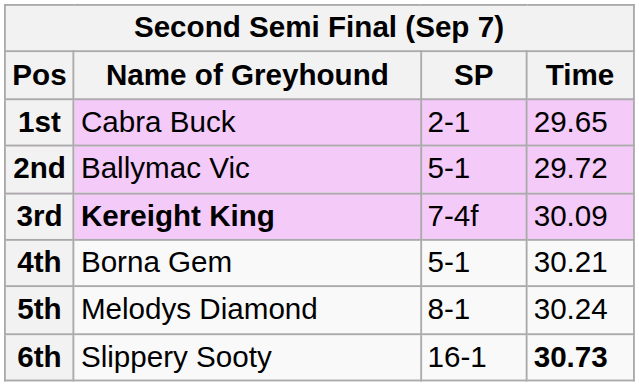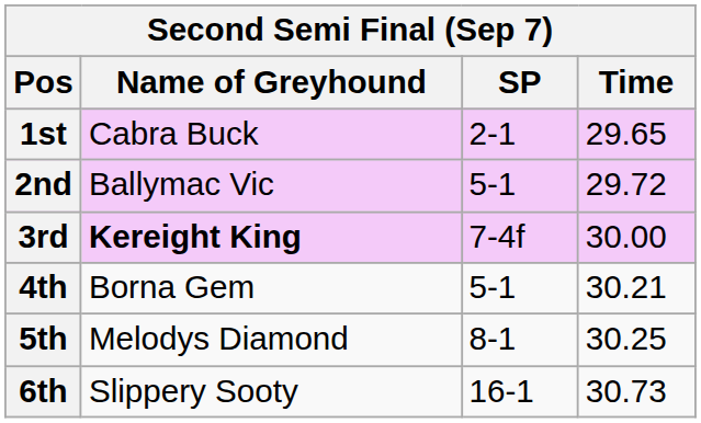3rd | Time: 30.09 -> 30.00
5th | Time: 30.24 -> 30.25
6th | Time: bold -> normal
